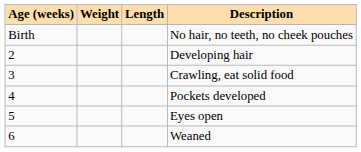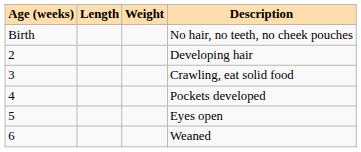columns swapped: Weight <-> Length
